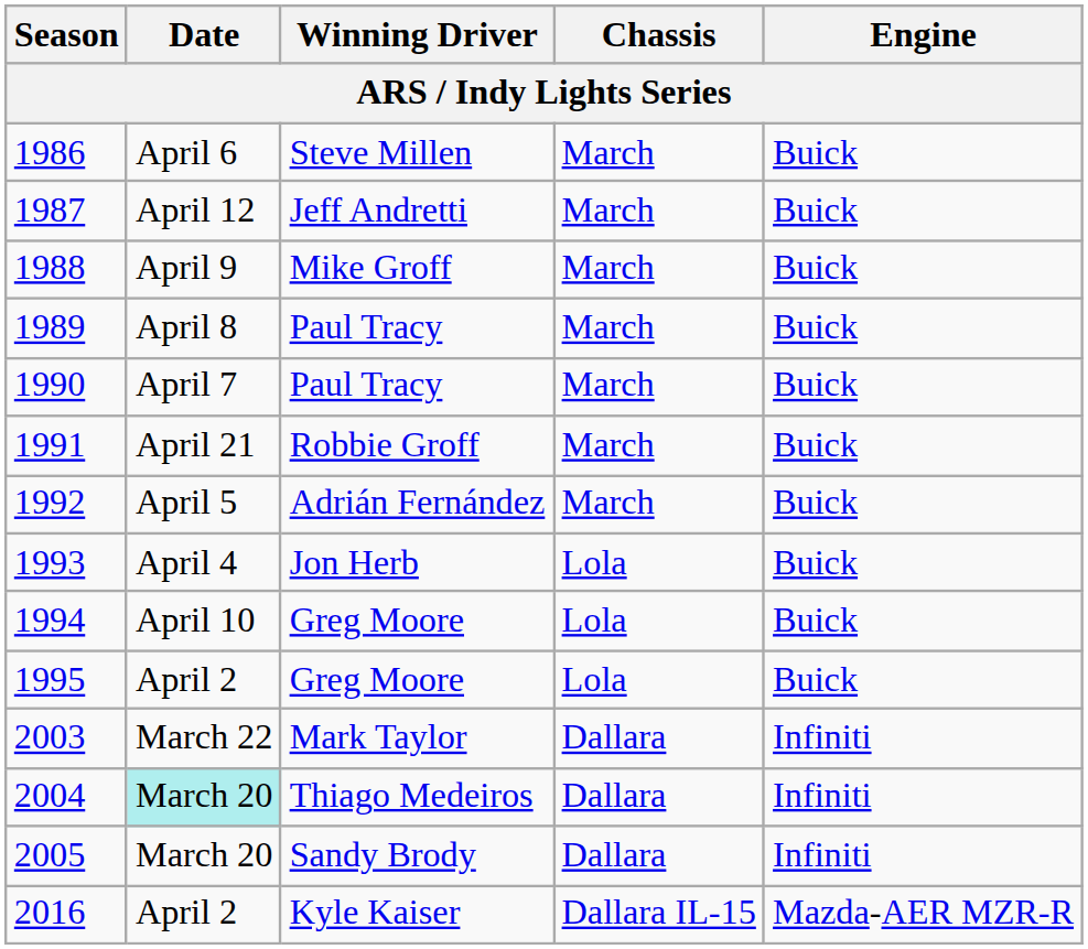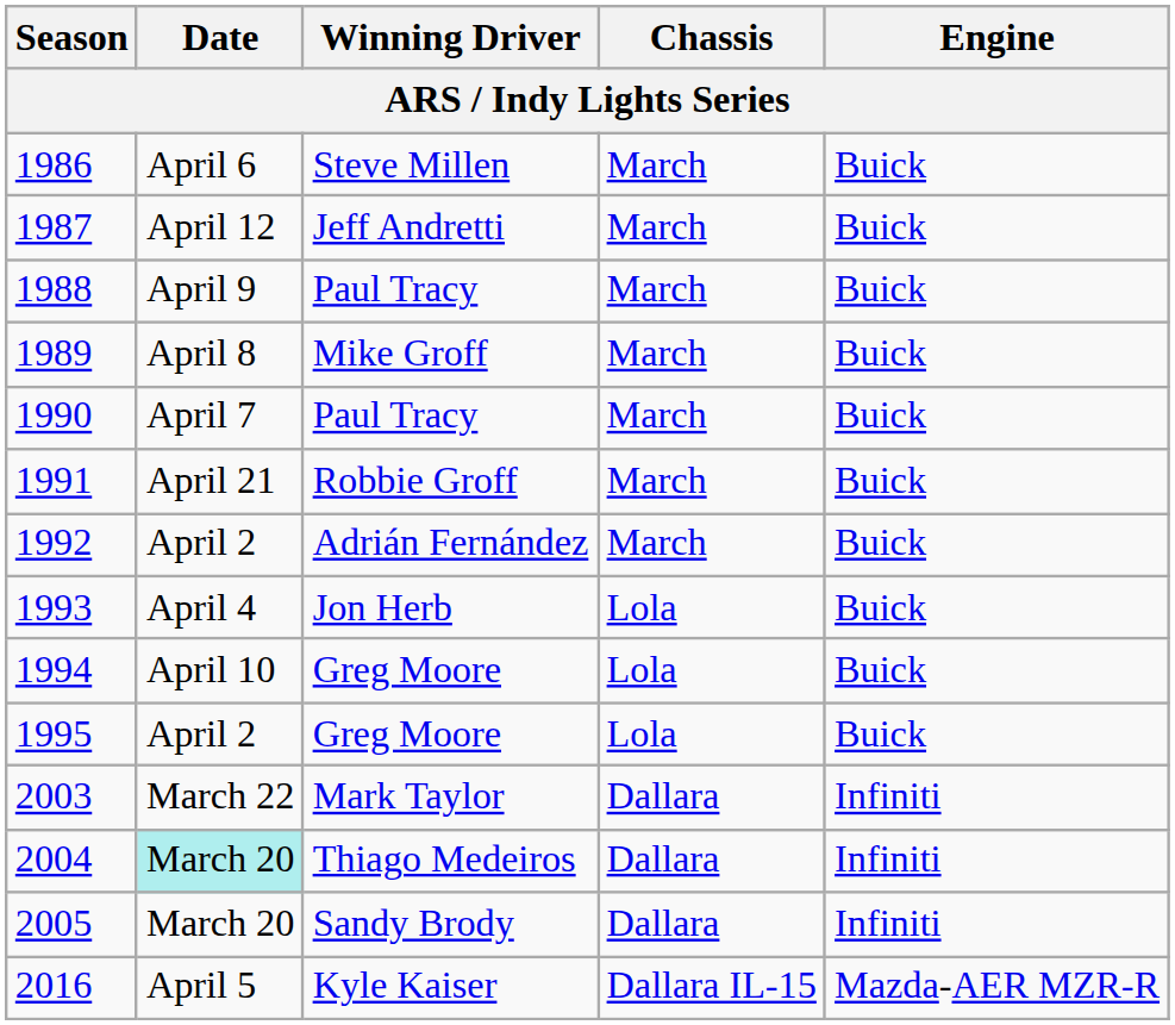1988 | Winning Driver: Mike Groff -> Paul Tracy
1989 | Winning Driver: Paul Tracy -> Mike Groff
1992 | Date: April 5 -> April 2
2016 | Date: April 2 -> April 5
